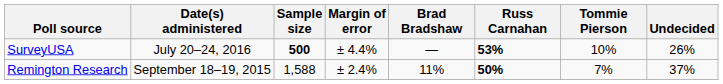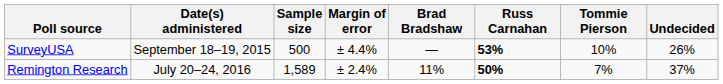SurveyUSA | Date(s) administered: July 20–24, 2016 -> September 18–19, 2015
SurveyUSA | Sample size: bold -> normal
Remington Research | Date(s) administered: September 18–19, 2015 -> July 20–24, 2016
Remington Research | Sample size: 1,588 -> 1,589
